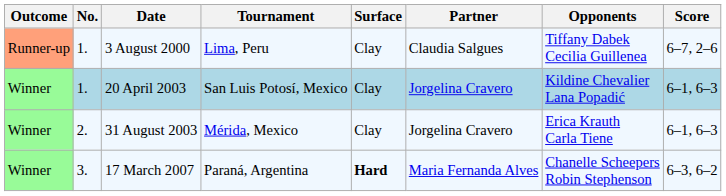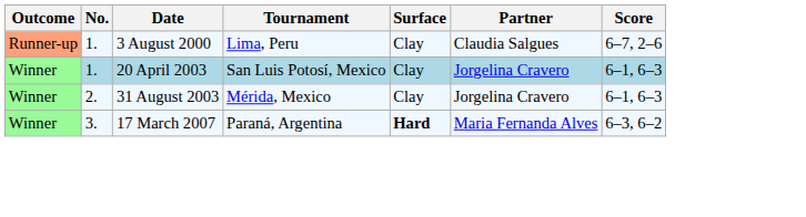- column: Opponents | Tiffany Dabek Cecilia Guillenea | Kildine Chevalier Lana Popadić | Erica Krauth Carla Tiene | Chanelle Scheepers Robin Stephenson
